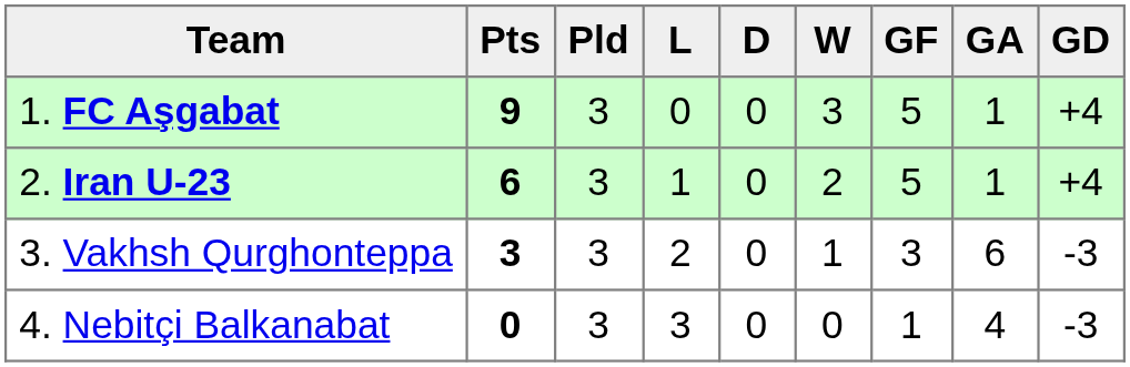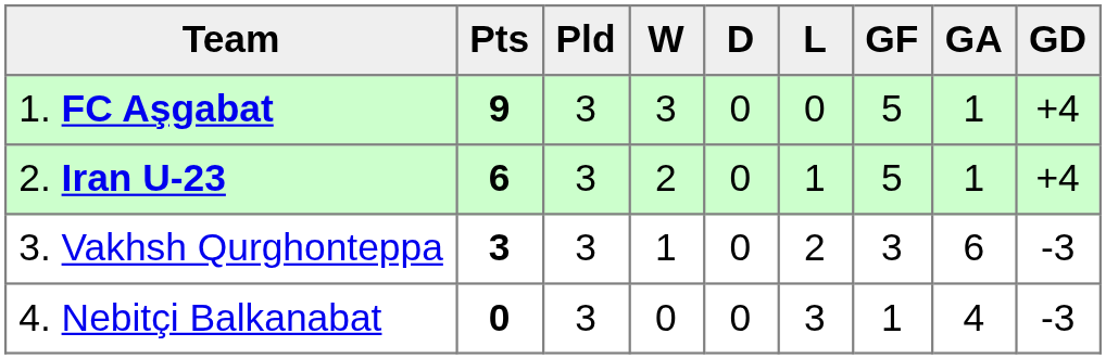columns swapped: W <-> L
